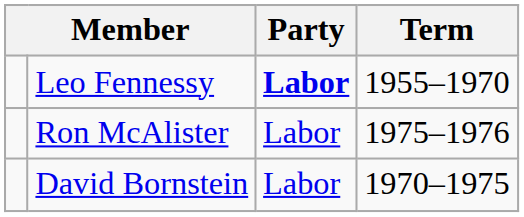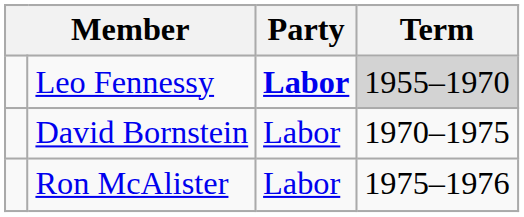Leo Fennessy | Term: no background -> lightgrey background
rows swapped: David Bornstein <-> Ron McAlister
